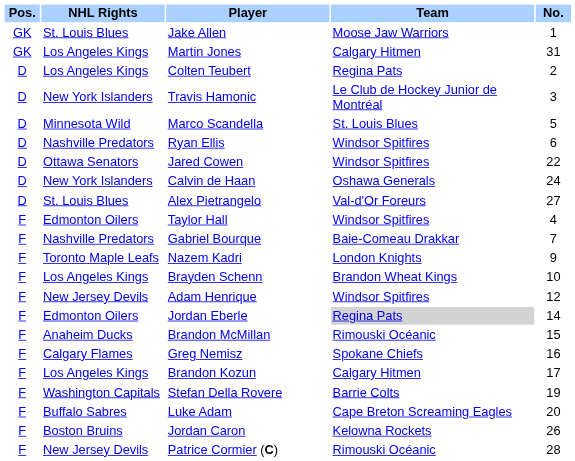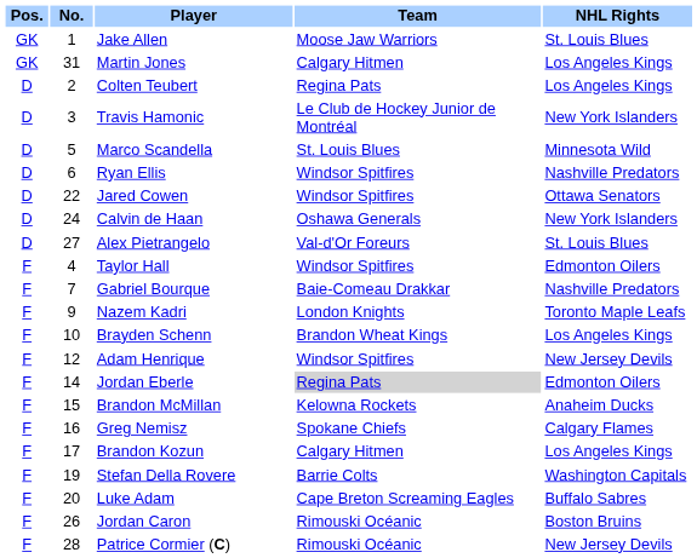columns swapped: No. <-> NHL Rights
Brandon McMillan | Team: Rimouski Océanic -> Kelowna Rockets
Jordan Caron | Team: Kelowna Rockets -> Rimouski Océanic
